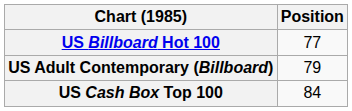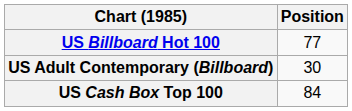US Adult Contemporary (Billboard) | Position: 79 -> 30
